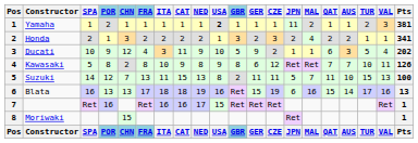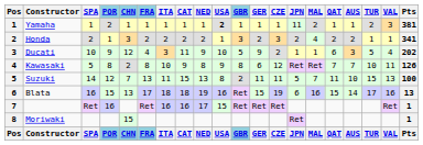Blata | POR: 13 -> 15
